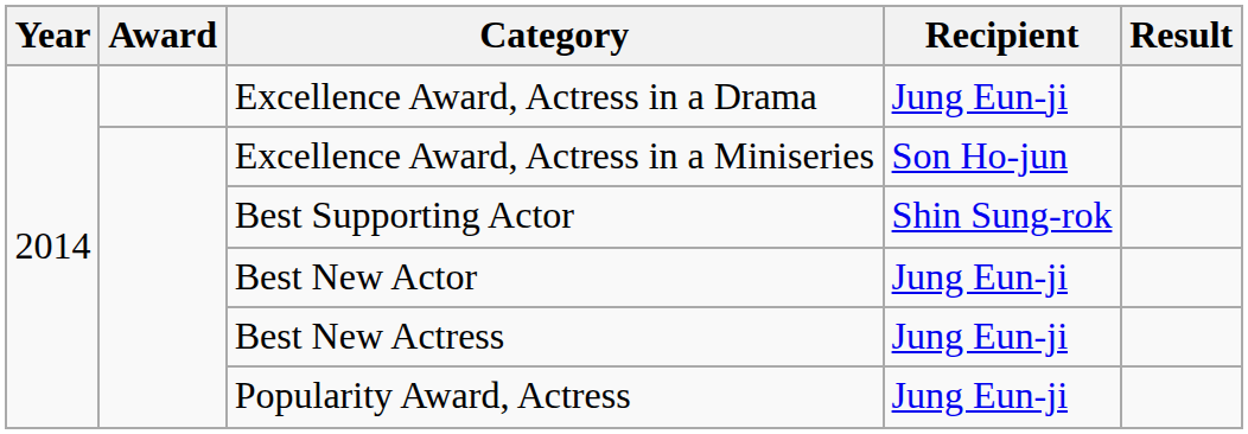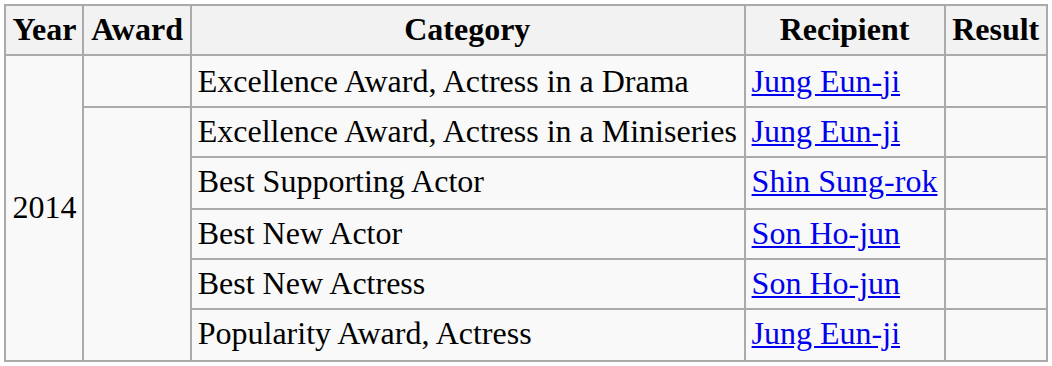Excellence Award, Actress in a Miniseries | Recipient: Son Ho-jun -> Jung Eun-ji
Best New Actor | Recipient: Jung Eun-ji -> Son Ho-jun
Best New Actress | Recipient: Jung Eun-ji -> Son Ho-jun
